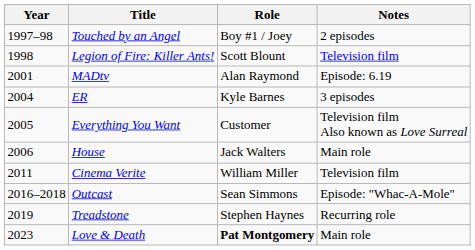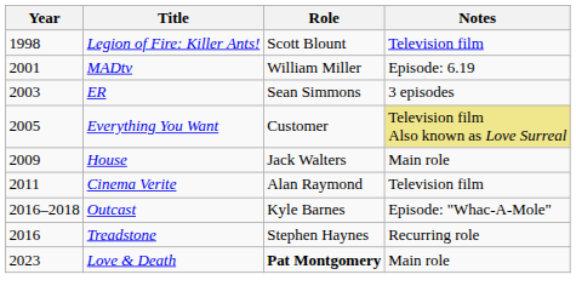- row: 1997–98 | Touched by an Angel | Boy #1 / Joey | 2 episodes
MADtv | Role: Alan Raymond -> William Miller
ER | Year: 2004 -> 2003
ER | Role: Kyle Barnes -> Sean Simmons
Everything You Want | Notes: no background -> khaki background
House | Year: 2006 -> 2009
Cinema Verite | Role: William Miller -> Alan Raymond
Outcast | Role: Sean Simmons -> Kyle Barnes
Treadstone | Year: 2019 -> 2016
